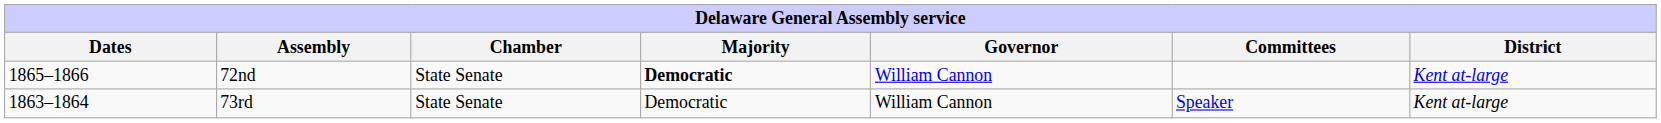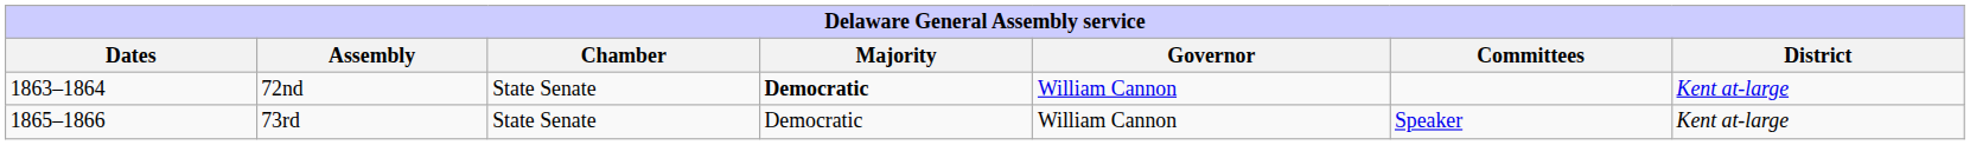72nd | Dates: 1865–1866 -> 1863–1864
73rd | Dates: 1863–1864 -> 1865–1866
